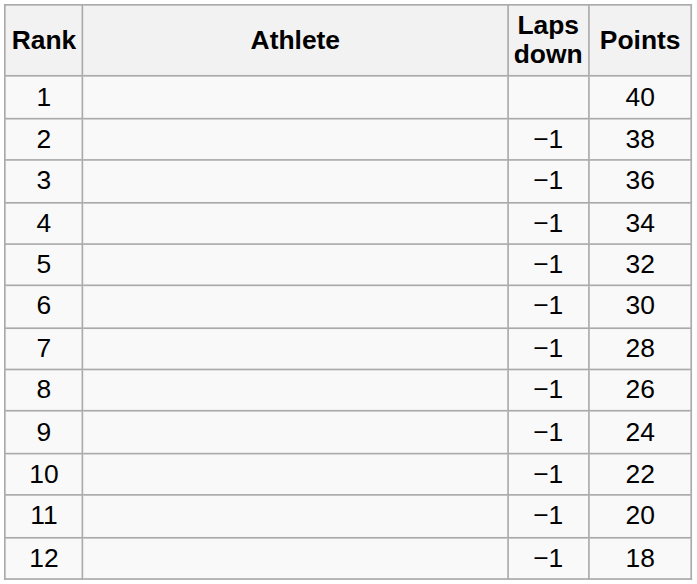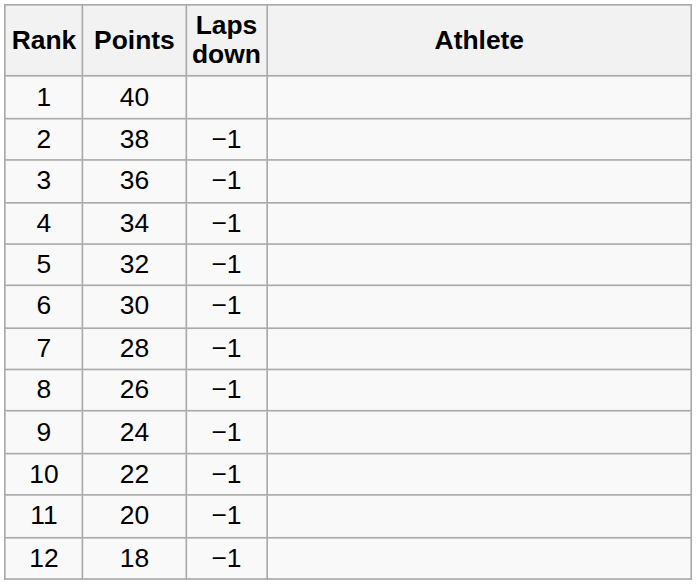columns swapped: Athlete <-> Points
